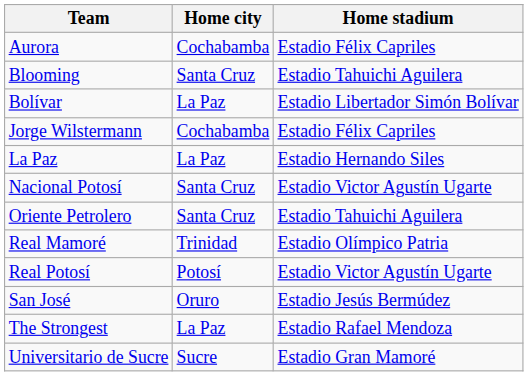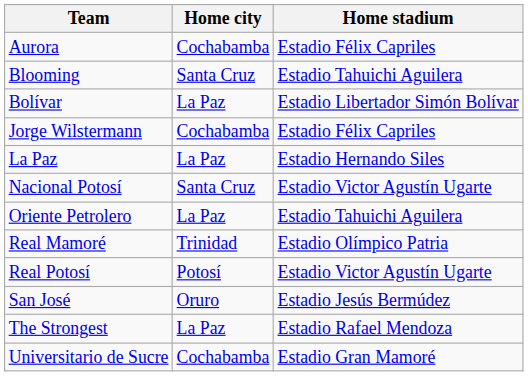Oriente Petrolero | Home city: Santa Cruz -> La Paz
Universitario de Sucre | Home city: Sucre -> Cochabamba
